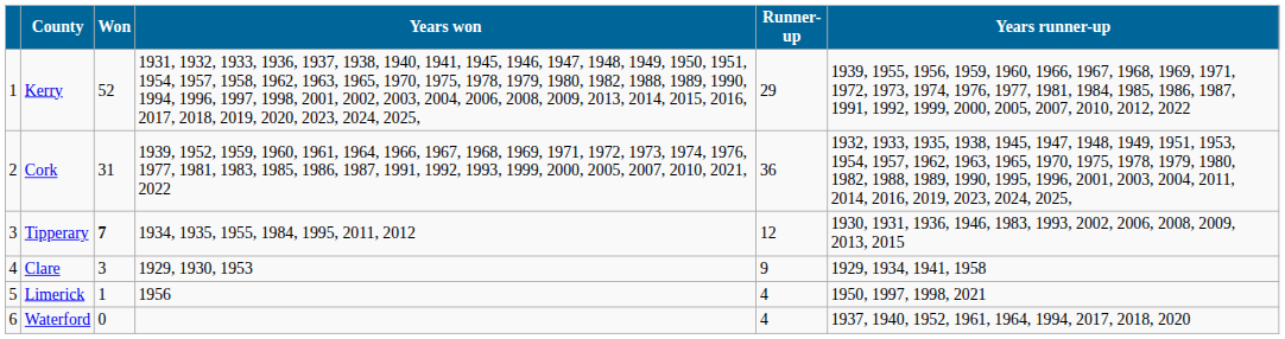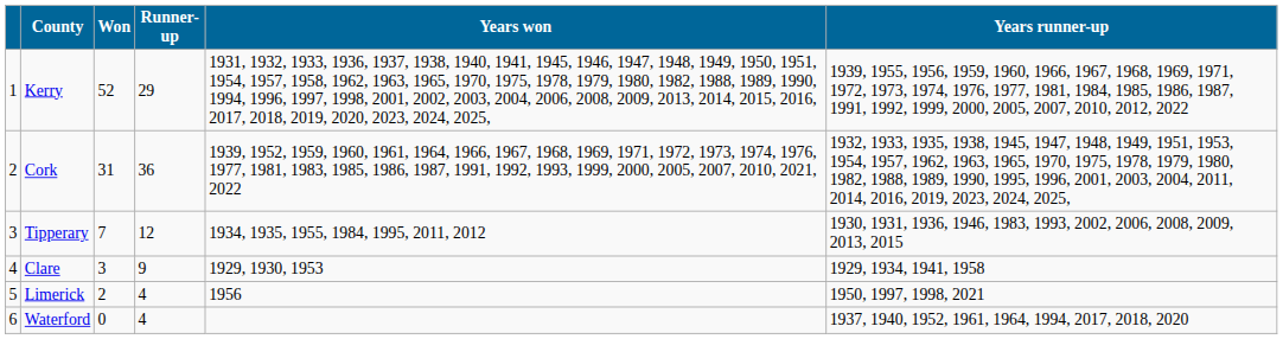columns swapped: Years won <-> Runner-up
Tipperary | Won: bold -> normal
Limerick | Won: 1 -> 2
